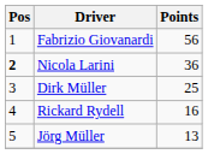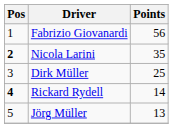Nicola Larini | Points: 36 -> 35
Rickard Rydell | Pos: normal -> bold
Rickard Rydell | Points: 16 -> 14
